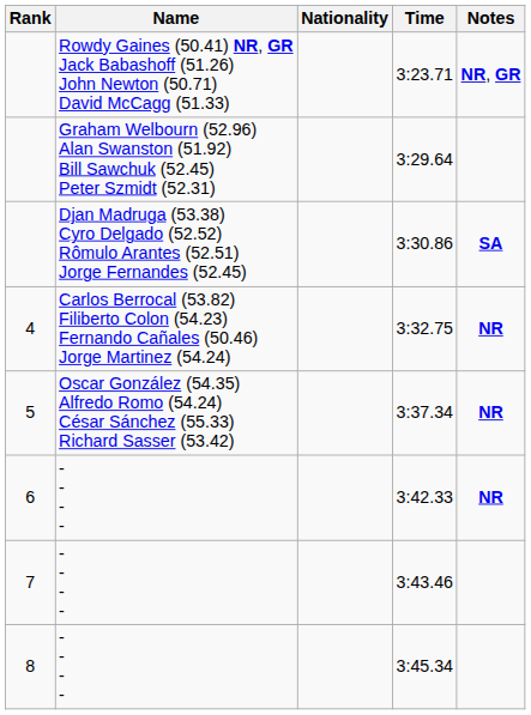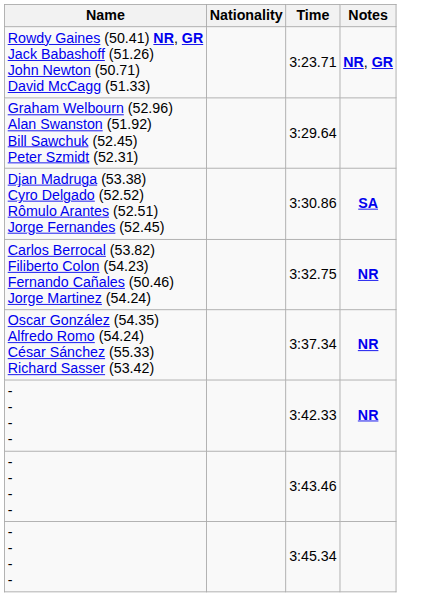- column: Rank | 4 | 5 | 6 | 7 | 8
